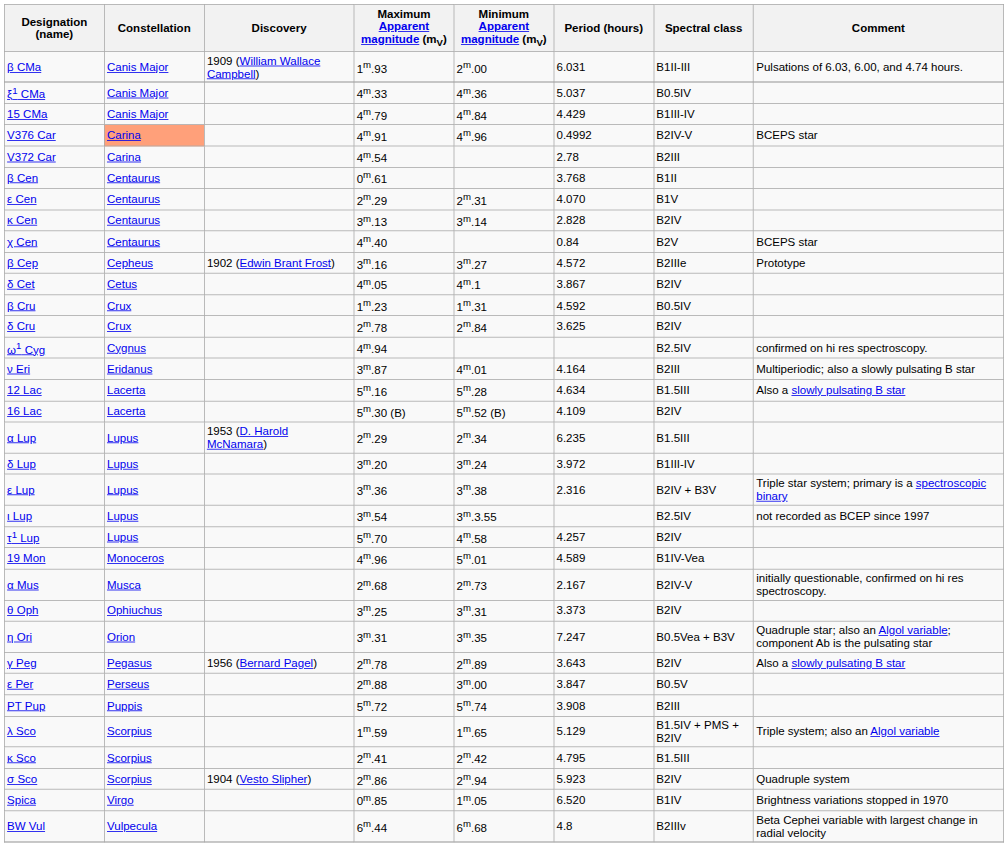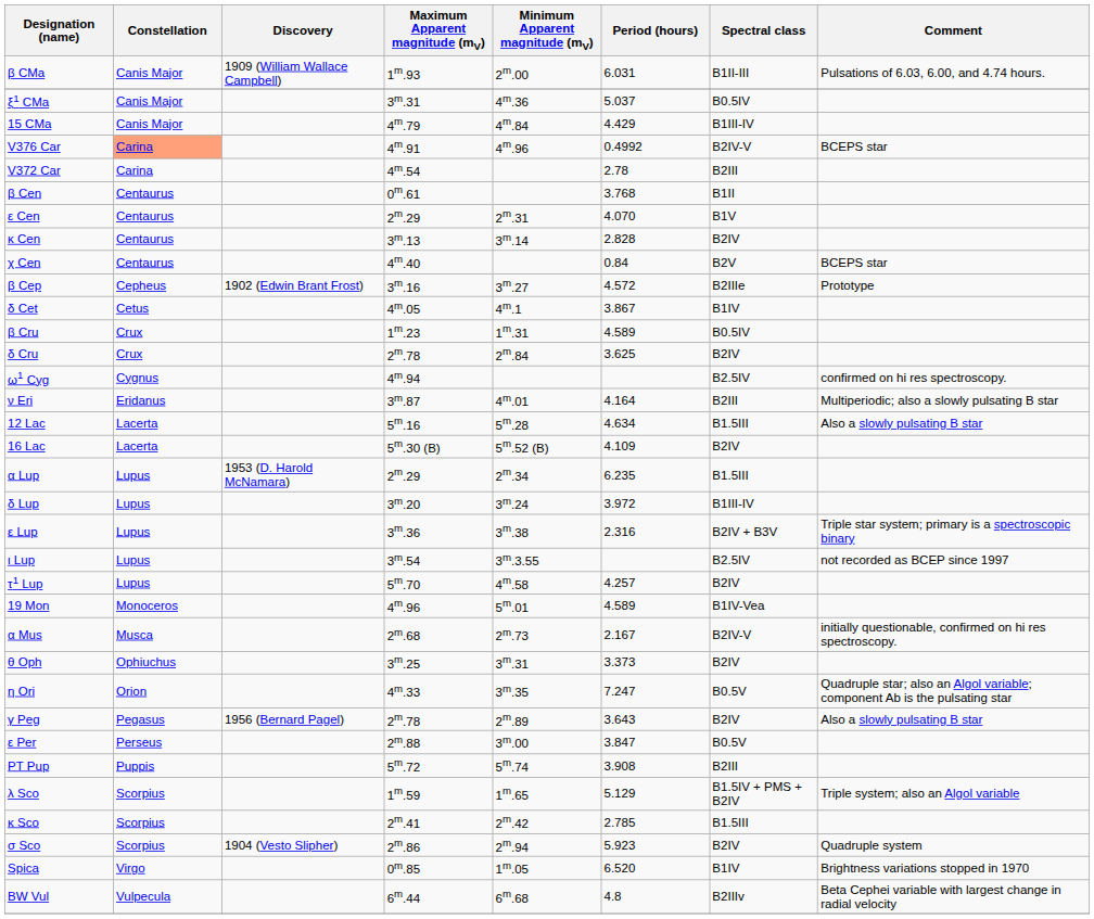ξ1 CMa | Maximum Apparent magnitude (mV): 4m.33 -> 3m.31
δ Cet | Spectral class: B2IV -> B1IV
β Cru | Period (hours): 4.592 -> 4.589
η Ori | Maximum Apparent magnitude (mV): 3m.31 -> 4m.33
η Ori | Spectral class: B0.5Vea + B3V -> B0.5V
κ Sco | Period (hours): 4.795 -> 2.785
